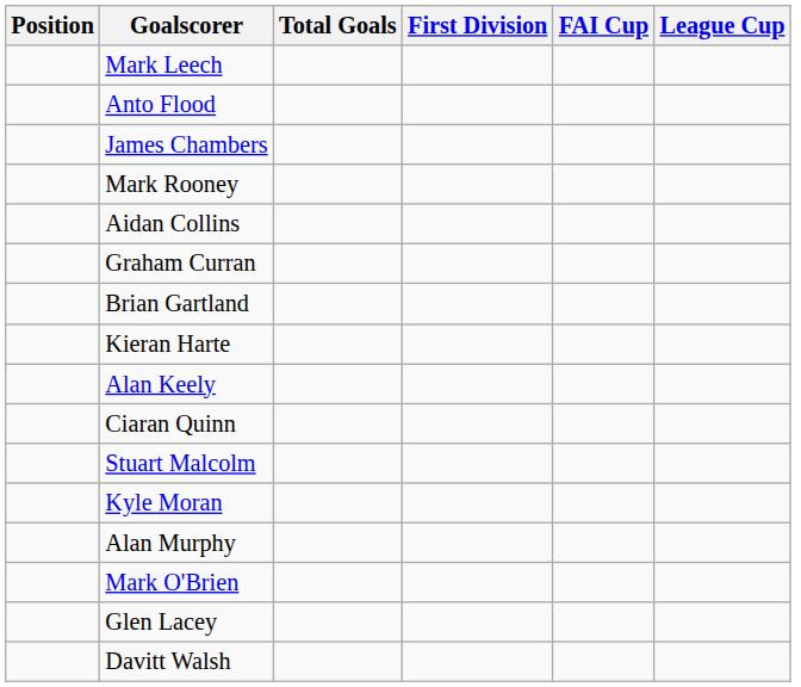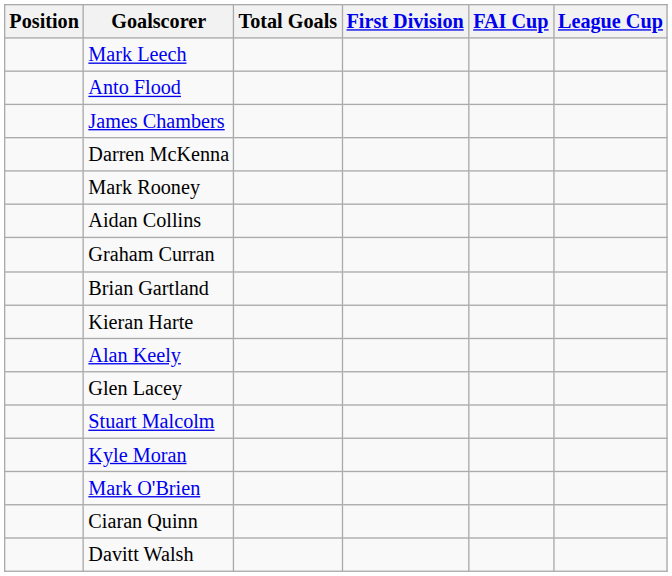+ row: Darren McKenna
rows swapped: Glen Lacey <-> Ciaran Quinn
- row: Alan Murphy
